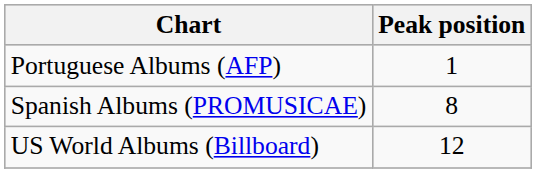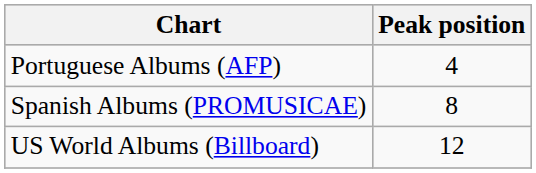Portuguese Albums (AFP) | Peak position: 1 -> 4
